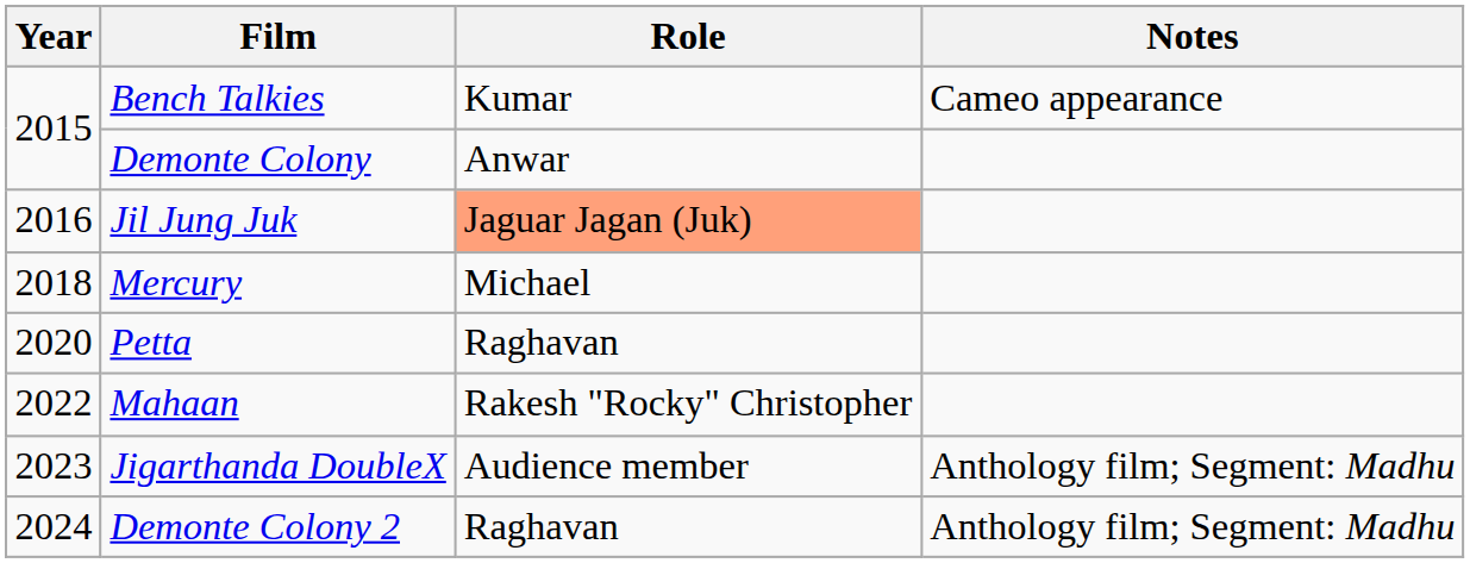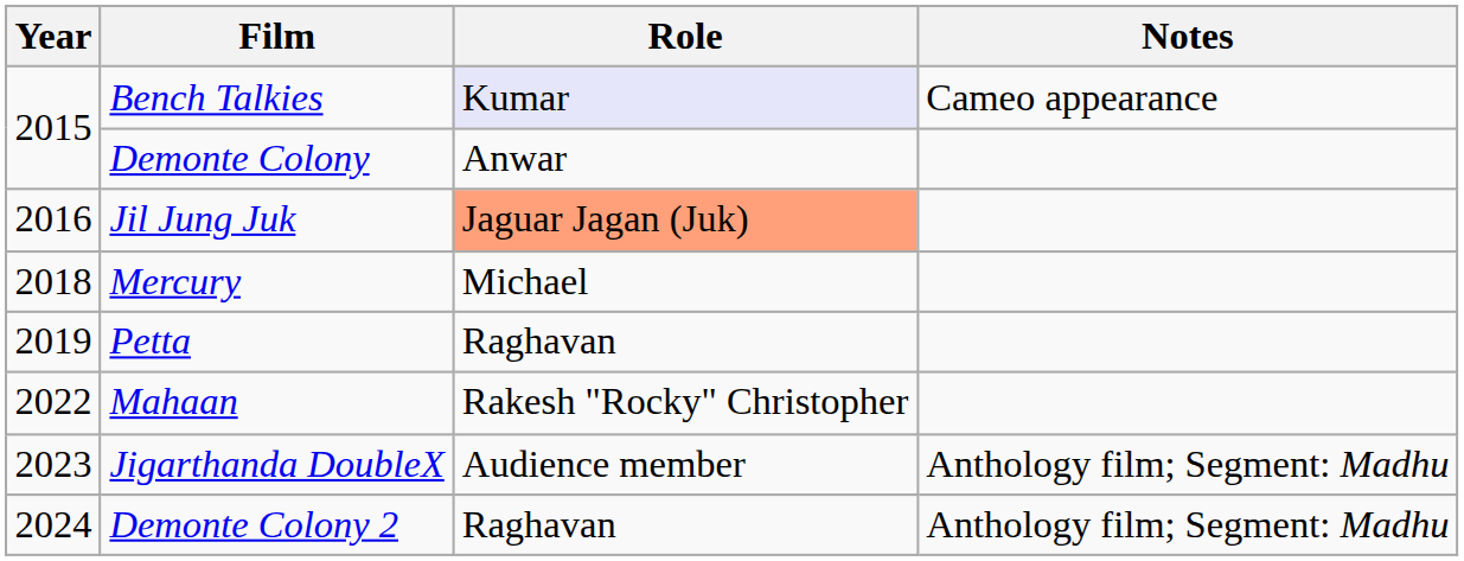Bench Talkies | Role: no background -> lavender background
Petta | Year: 2020 -> 2019
